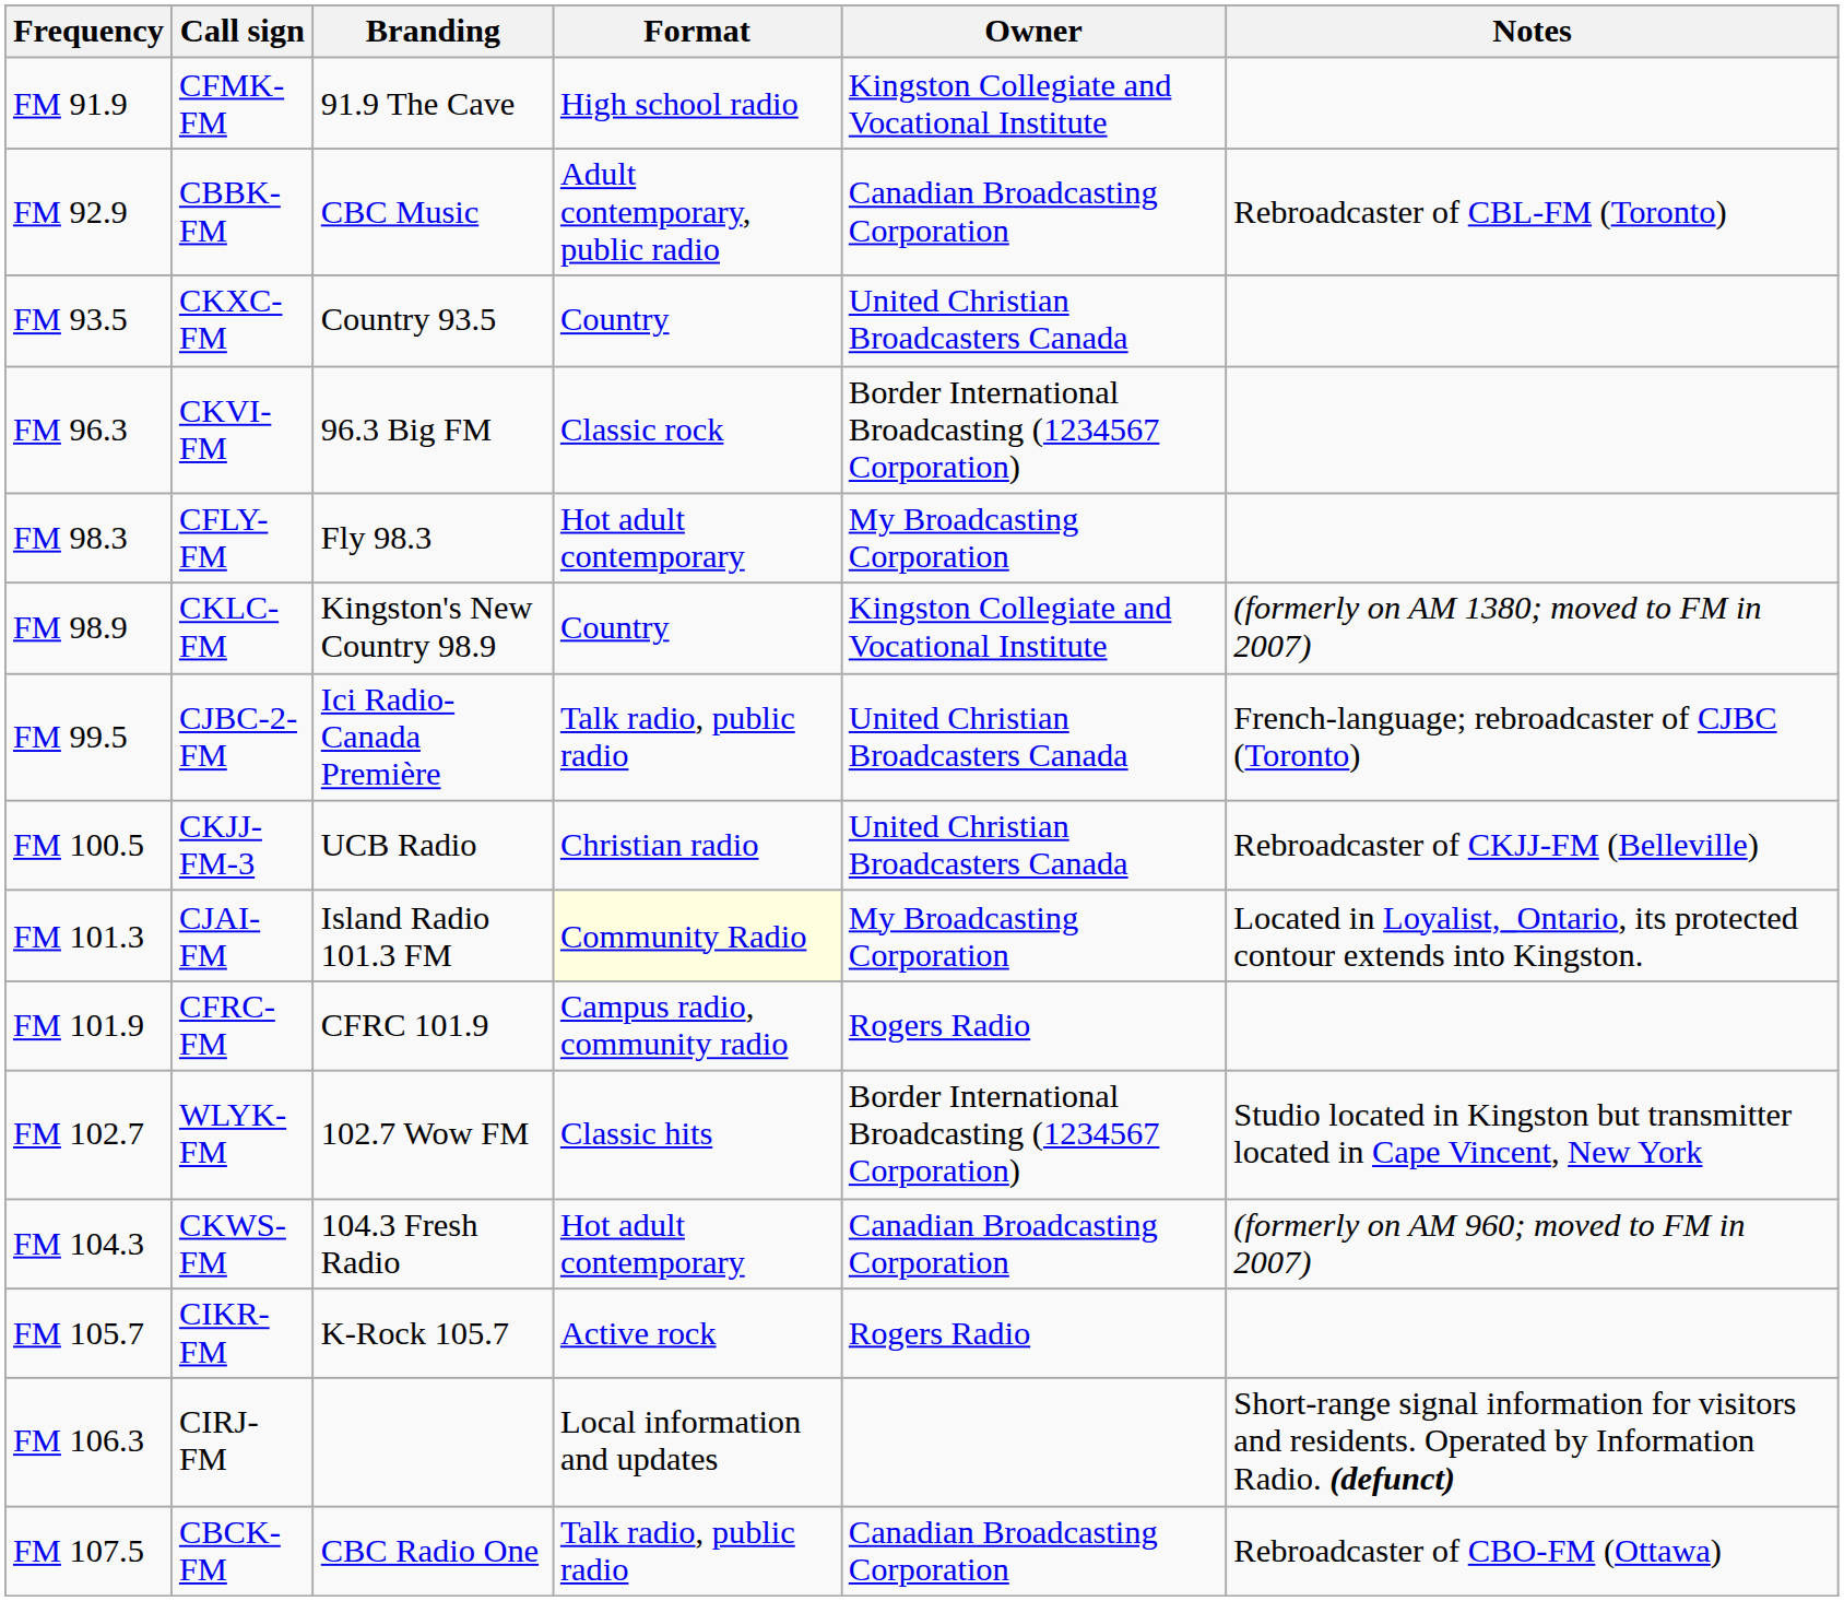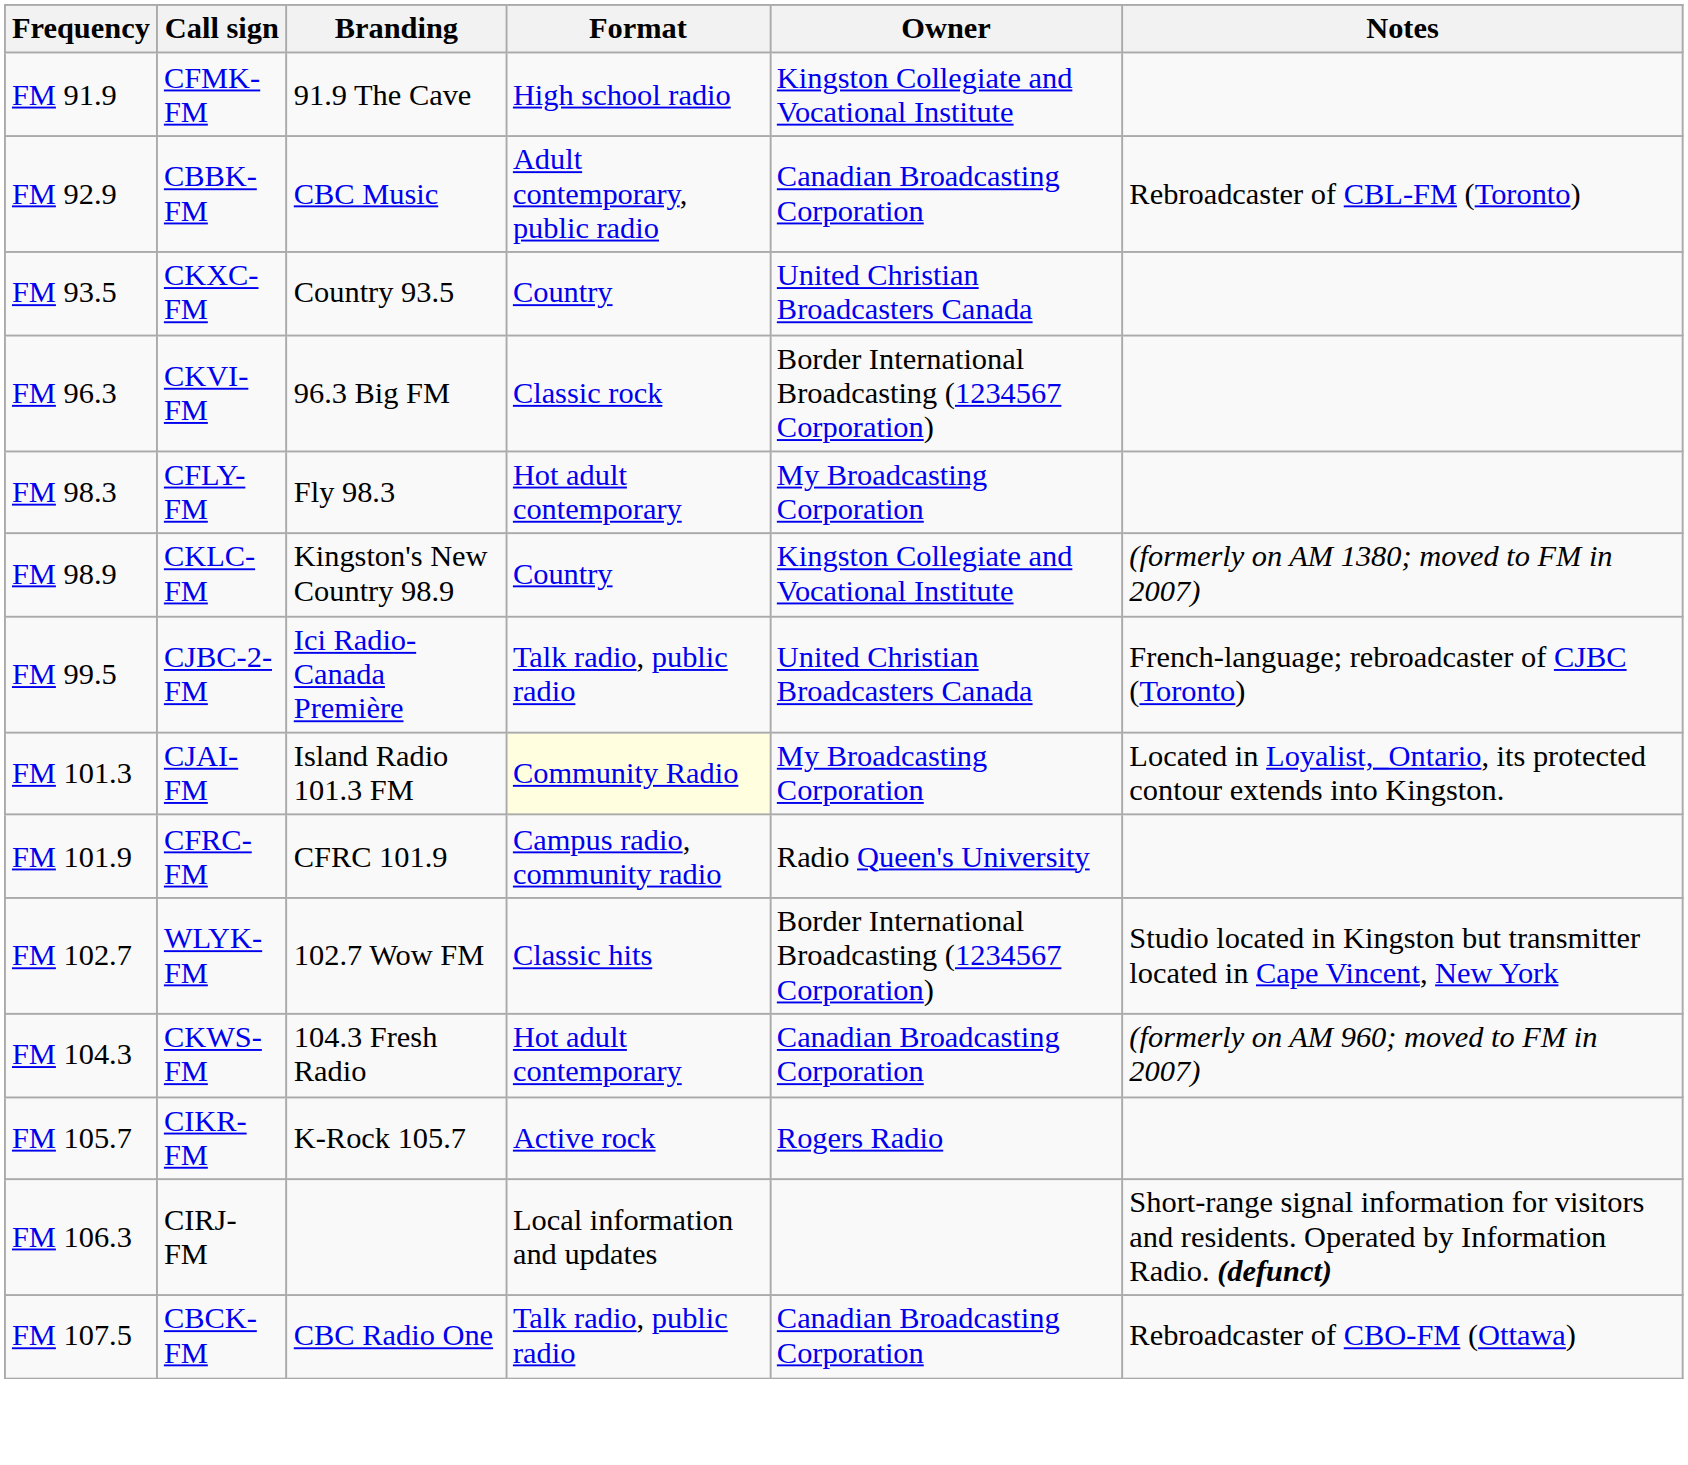- row: FM 100.5 | CKJJ-FM-3 | UCB Radio | Christian radio | United Christian Broadcasters Canada | Rebroadcaster of CKJJ-FM (Belleville)
FM 101.9 | Owner: Rogers Radio -> Radio Queen's University
